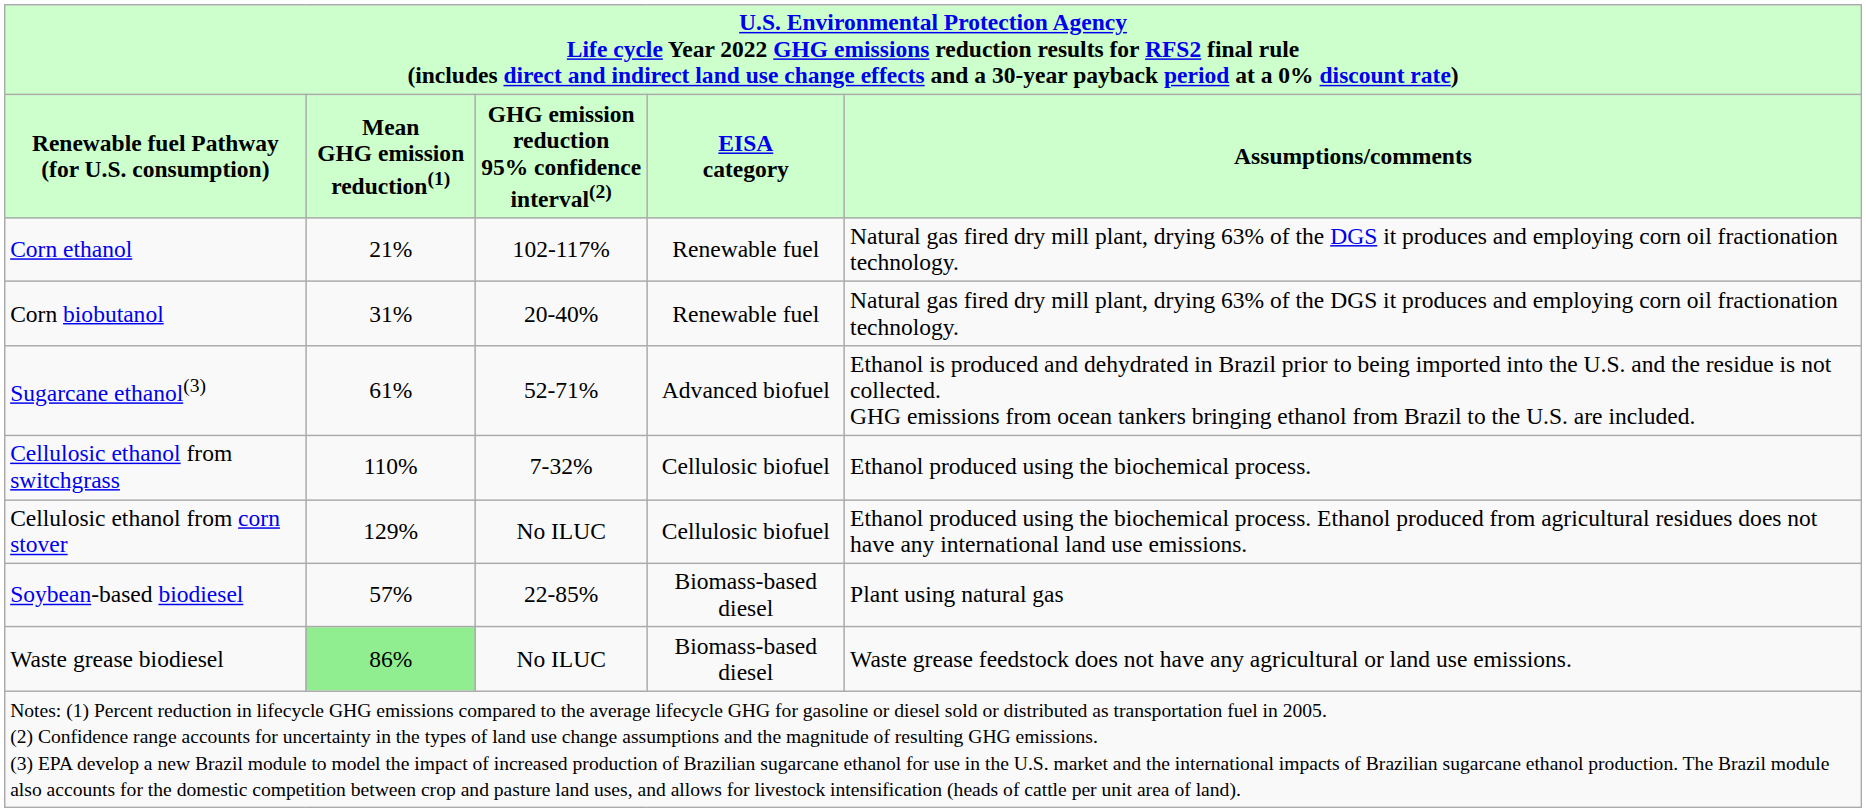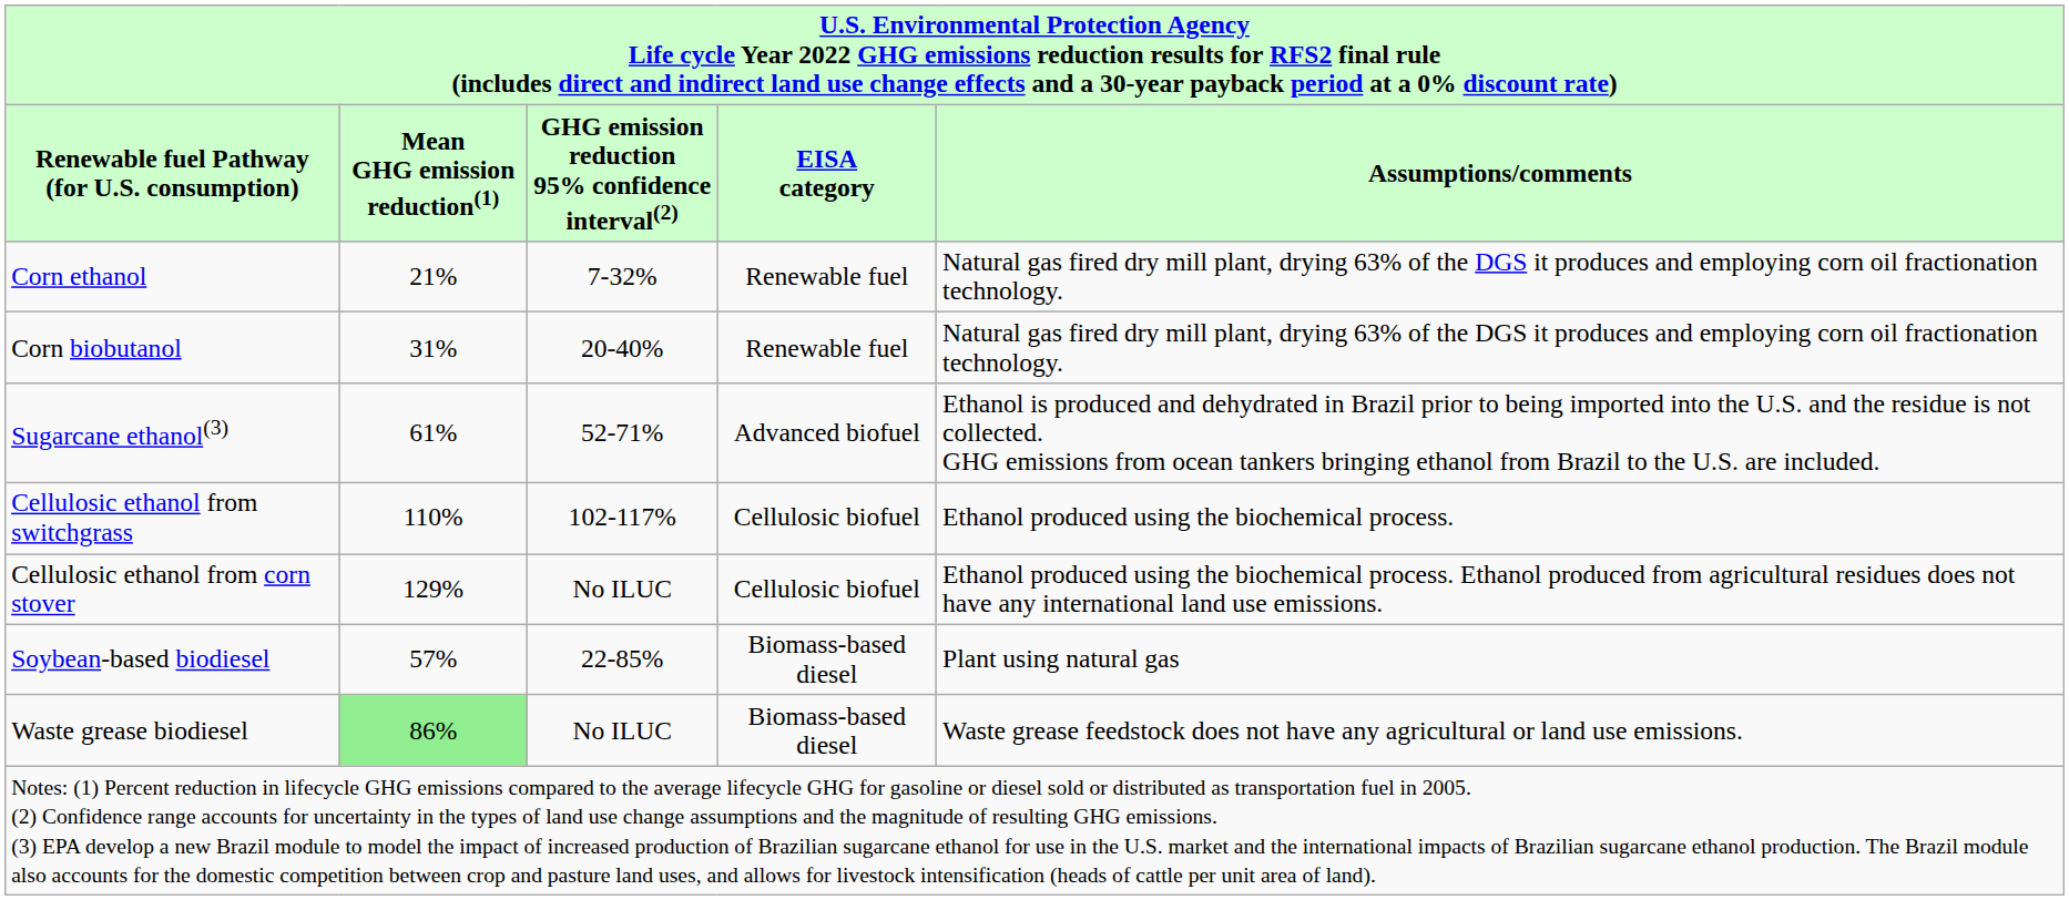Corn ethanol | GHG emission reduction 95% confidence interval(2): 102-117% -> 7-32%
Cellulosic ethanol from switchgrass | GHG emission reduction 95% confidence interval(2): 7-32% -> 102-117%
